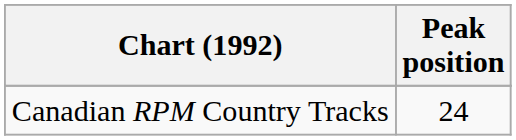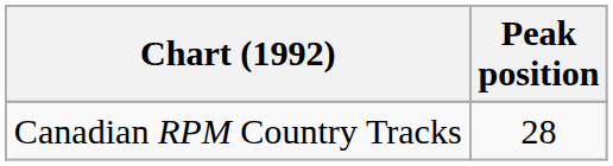Canadian RPM Country Tracks | Peak position: 24 -> 28
